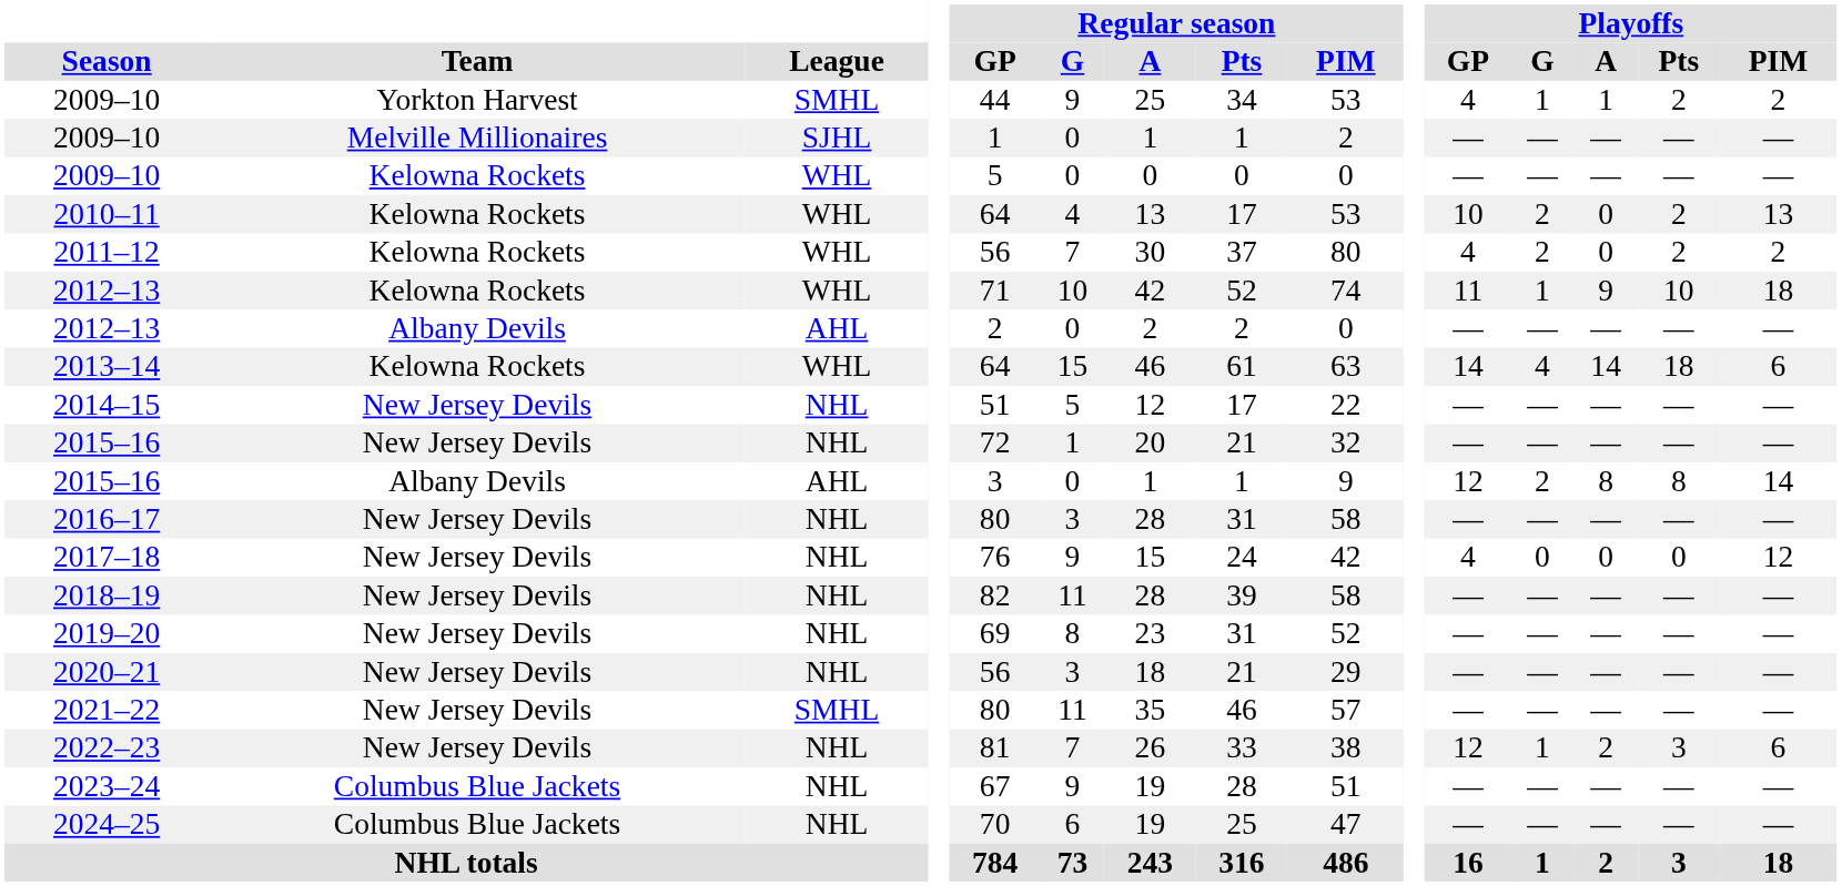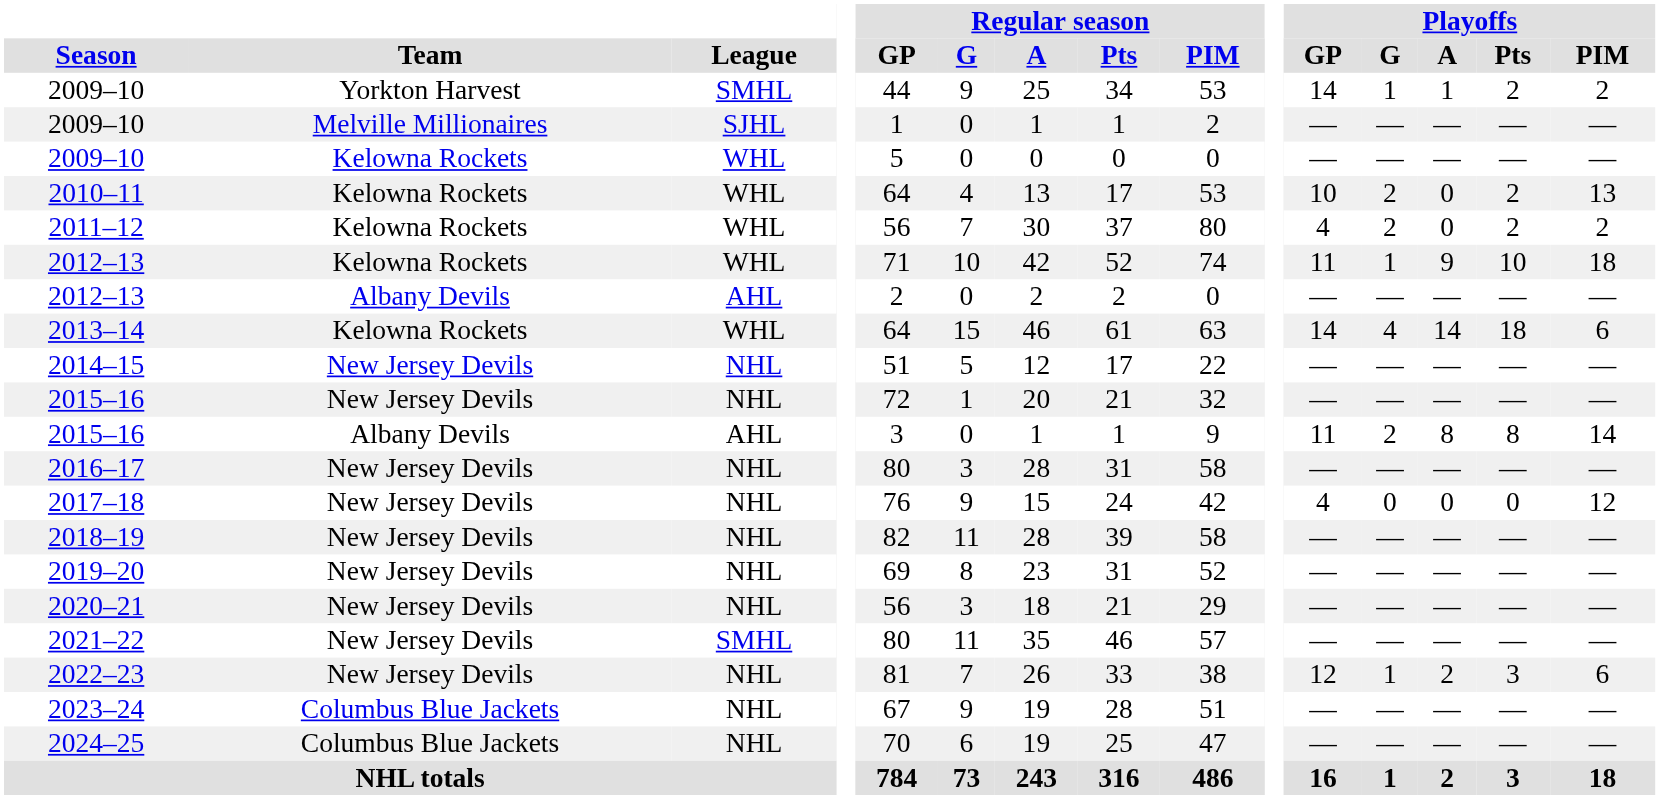2009–10 / Yorkton Harvest | Playoffs / GP: 4 -> 14
2015–16 / Albany Devils | Playoffs / GP: 12 -> 11
